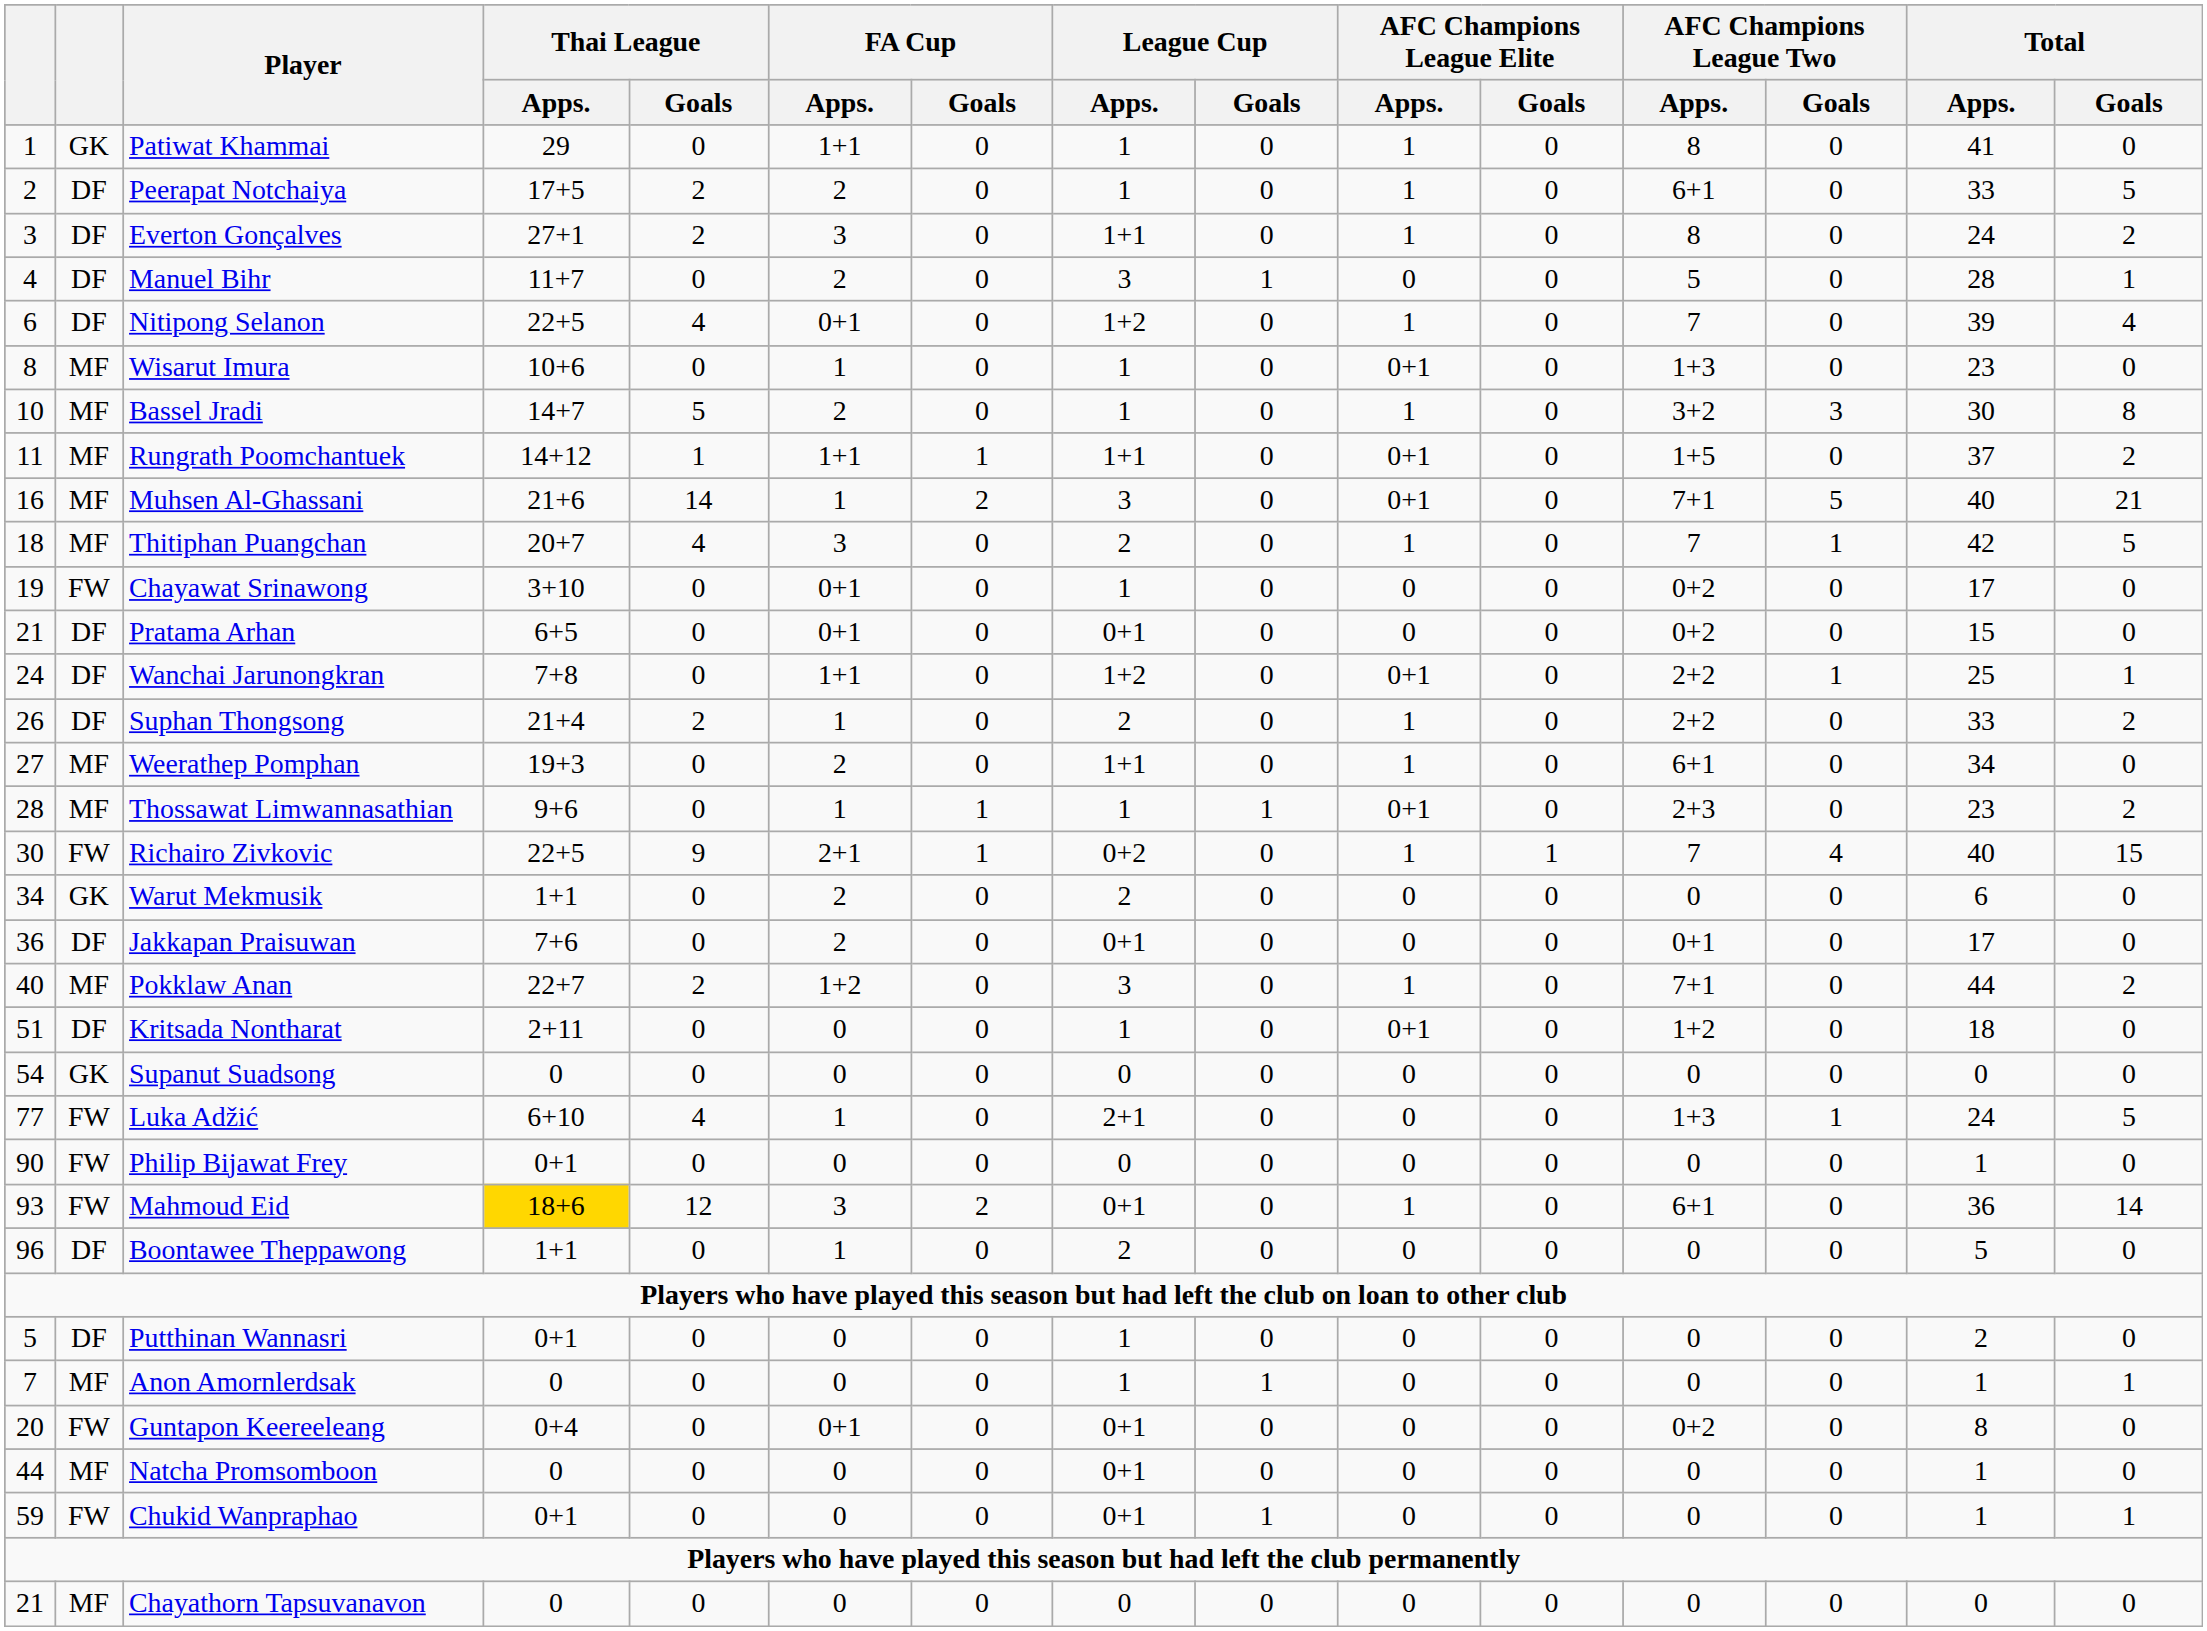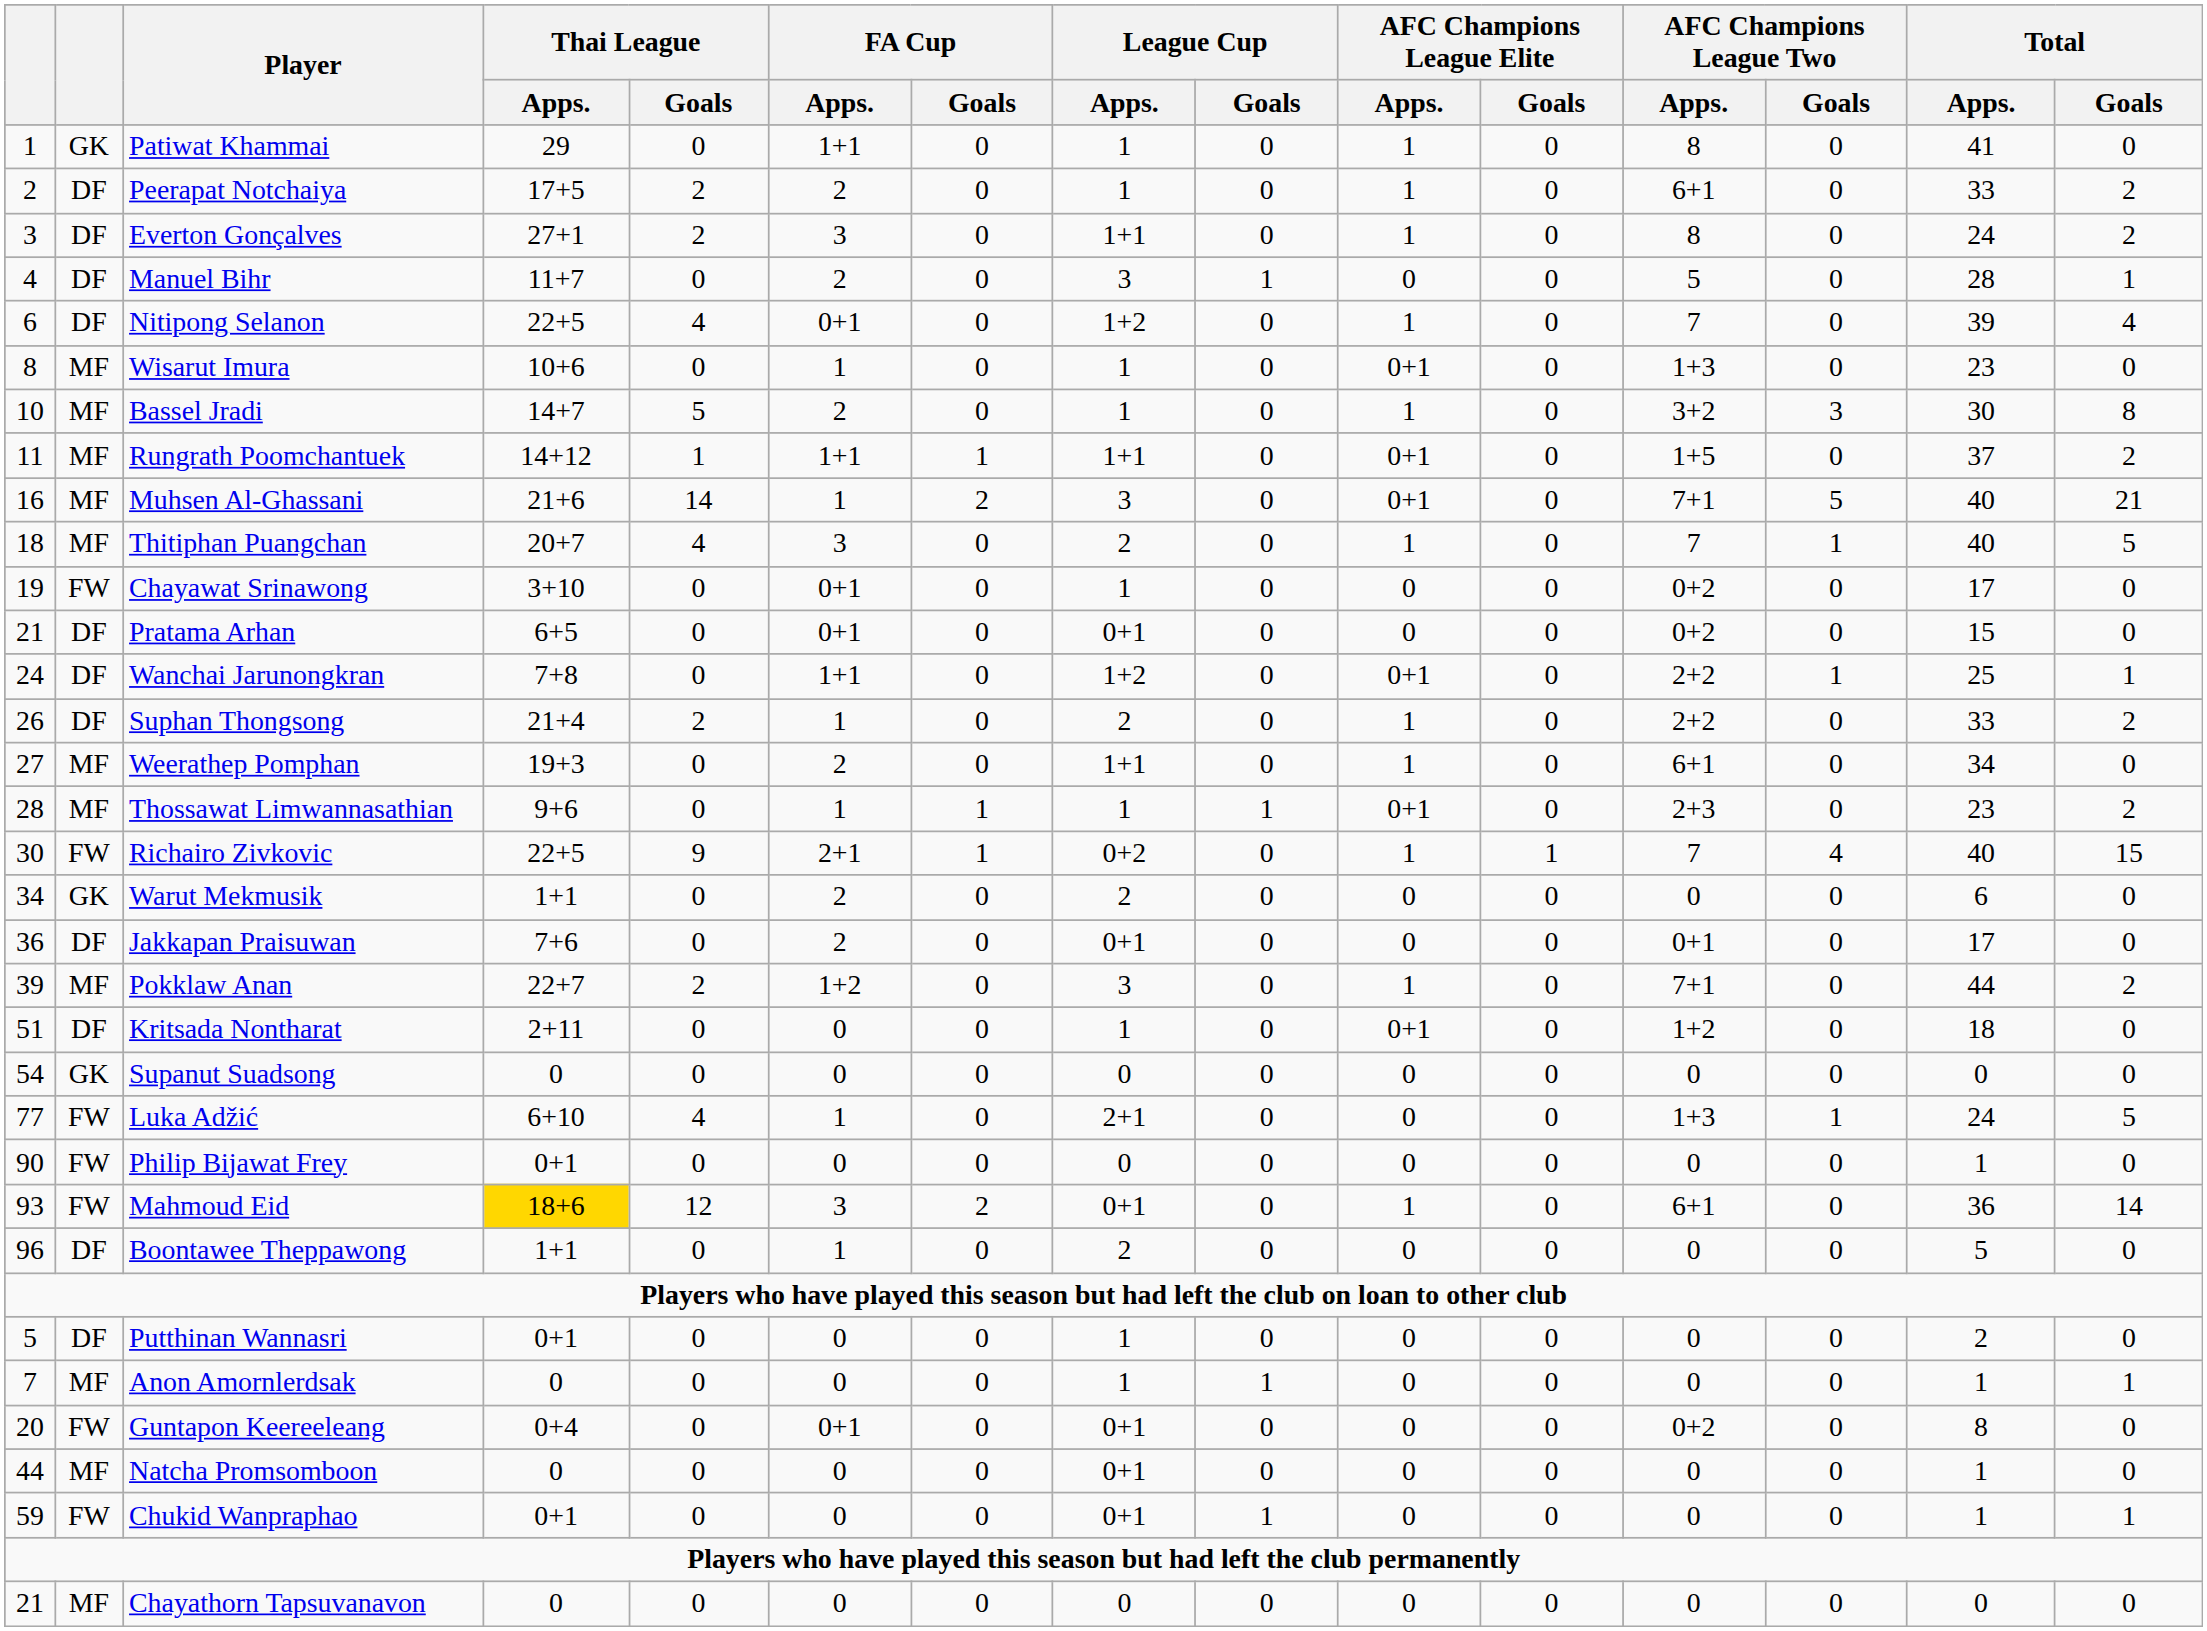Peerapat Notchaiya | Total / Goals: 5 -> 2
Thitiphan Puangchan | Total / Apps.: 42 -> 40
Pokklaw Anan | column 1: 40 -> 39
